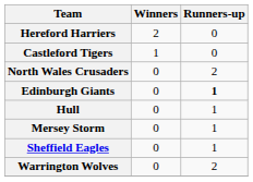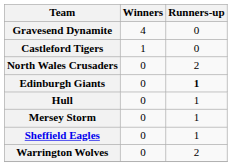+ row: Gravesend Dynamite | 4 | 0
- row: Hereford Harriers | 2 | 0
